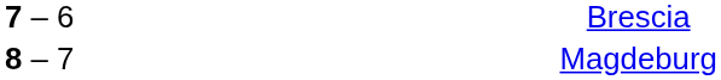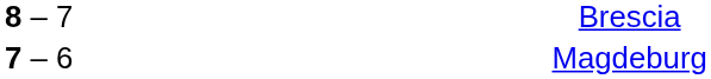Brescia | column 2: 7 – 6 -> 8 – 7
Magdeburg | column 2: 8 – 7 -> 7 – 6
